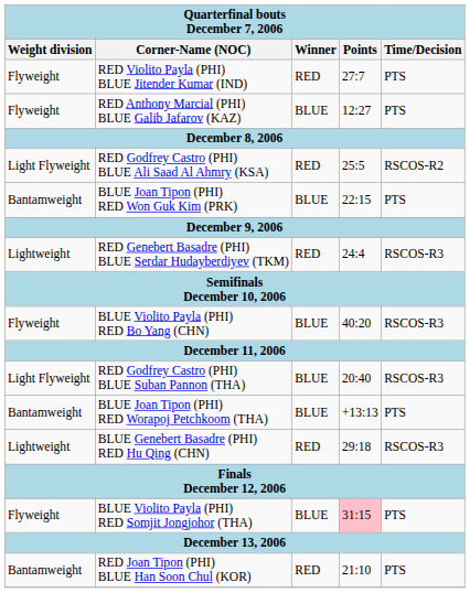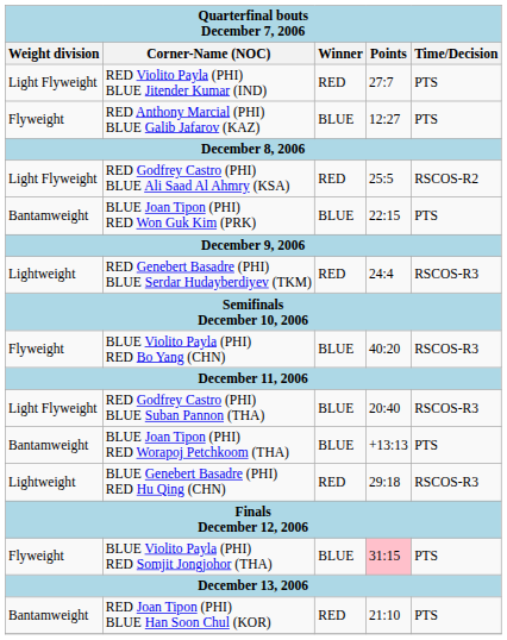RED Violito Payla (PHI) BLUE Jitender Kumar (IND) | Weight division: Flyweight -> Light Flyweight
